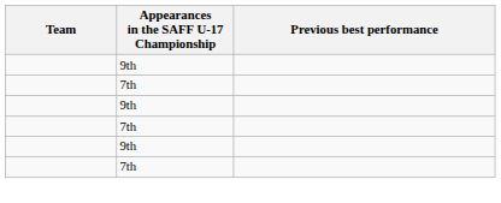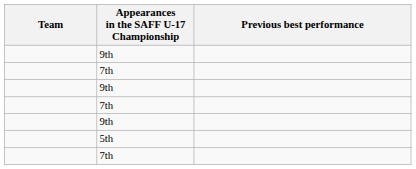+ row: 5th
